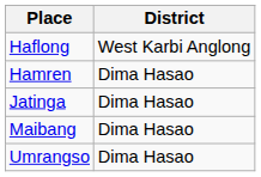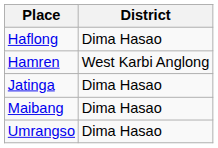Haflong | District: West Karbi Anglong -> Dima Hasao
Hamren | District: Dima Hasao -> West Karbi Anglong
